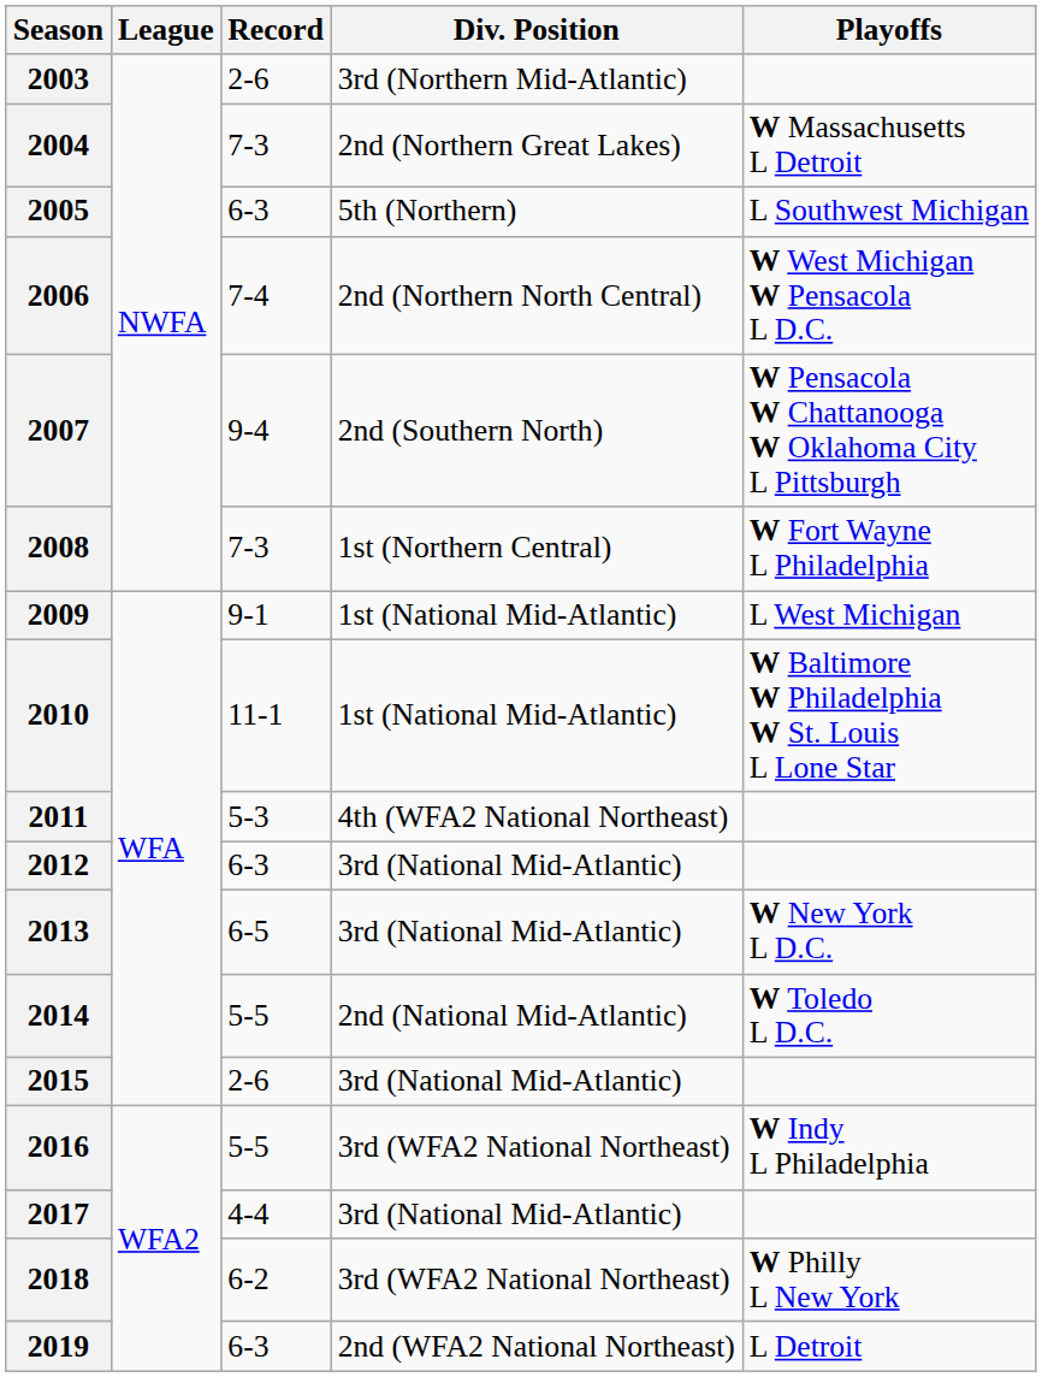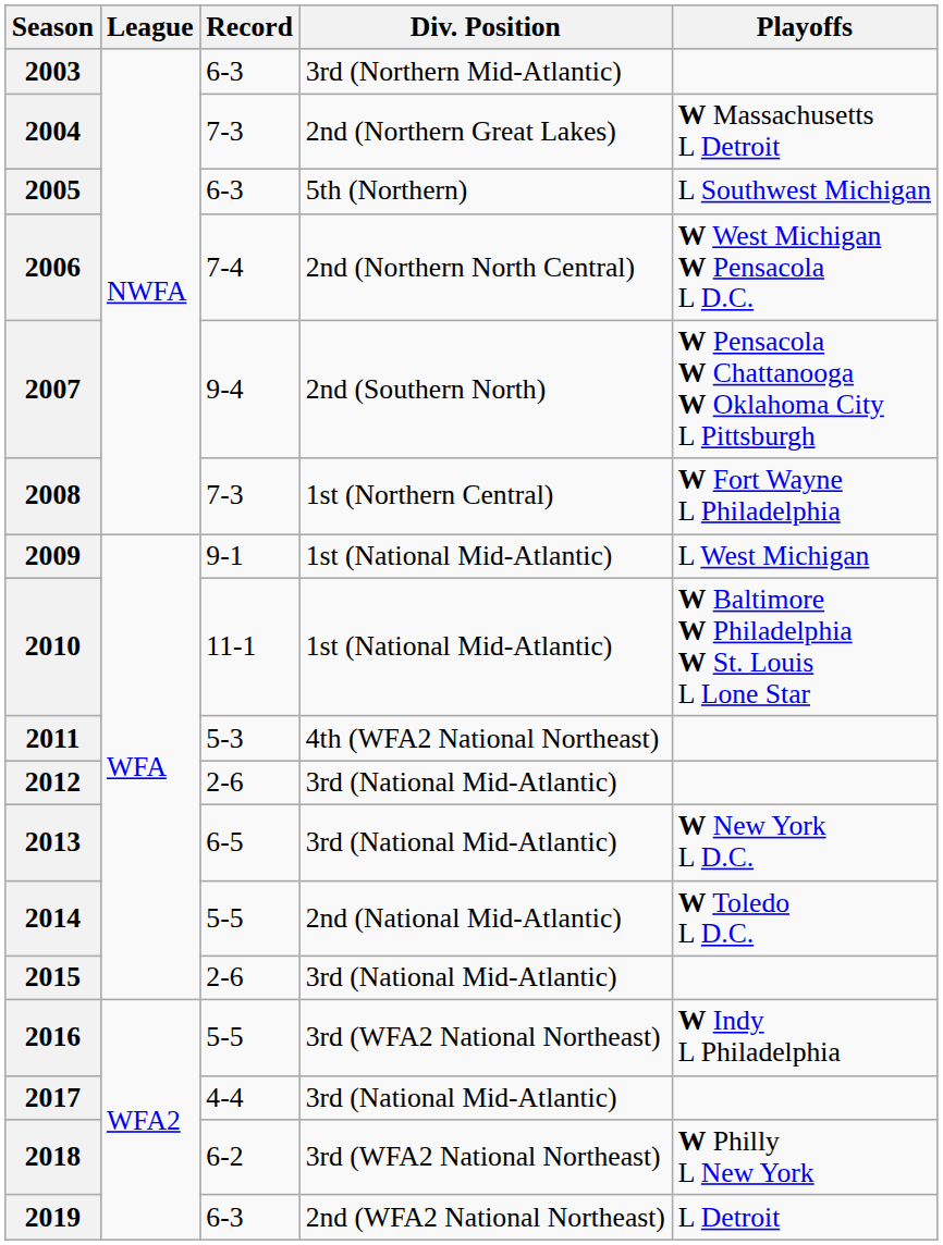2003 | Record: 2-6 -> 6-3
2012 | Record: 6-3 -> 2-6
